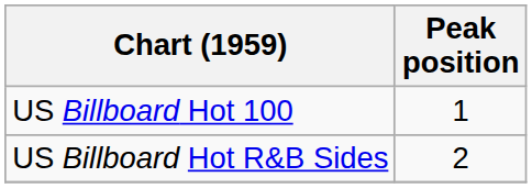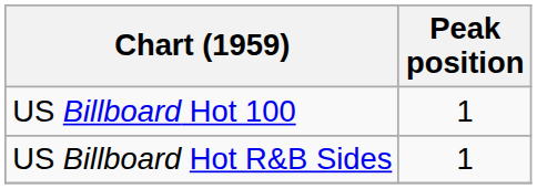US Billboard Hot R&B Sides | Peak position: 2 -> 1
